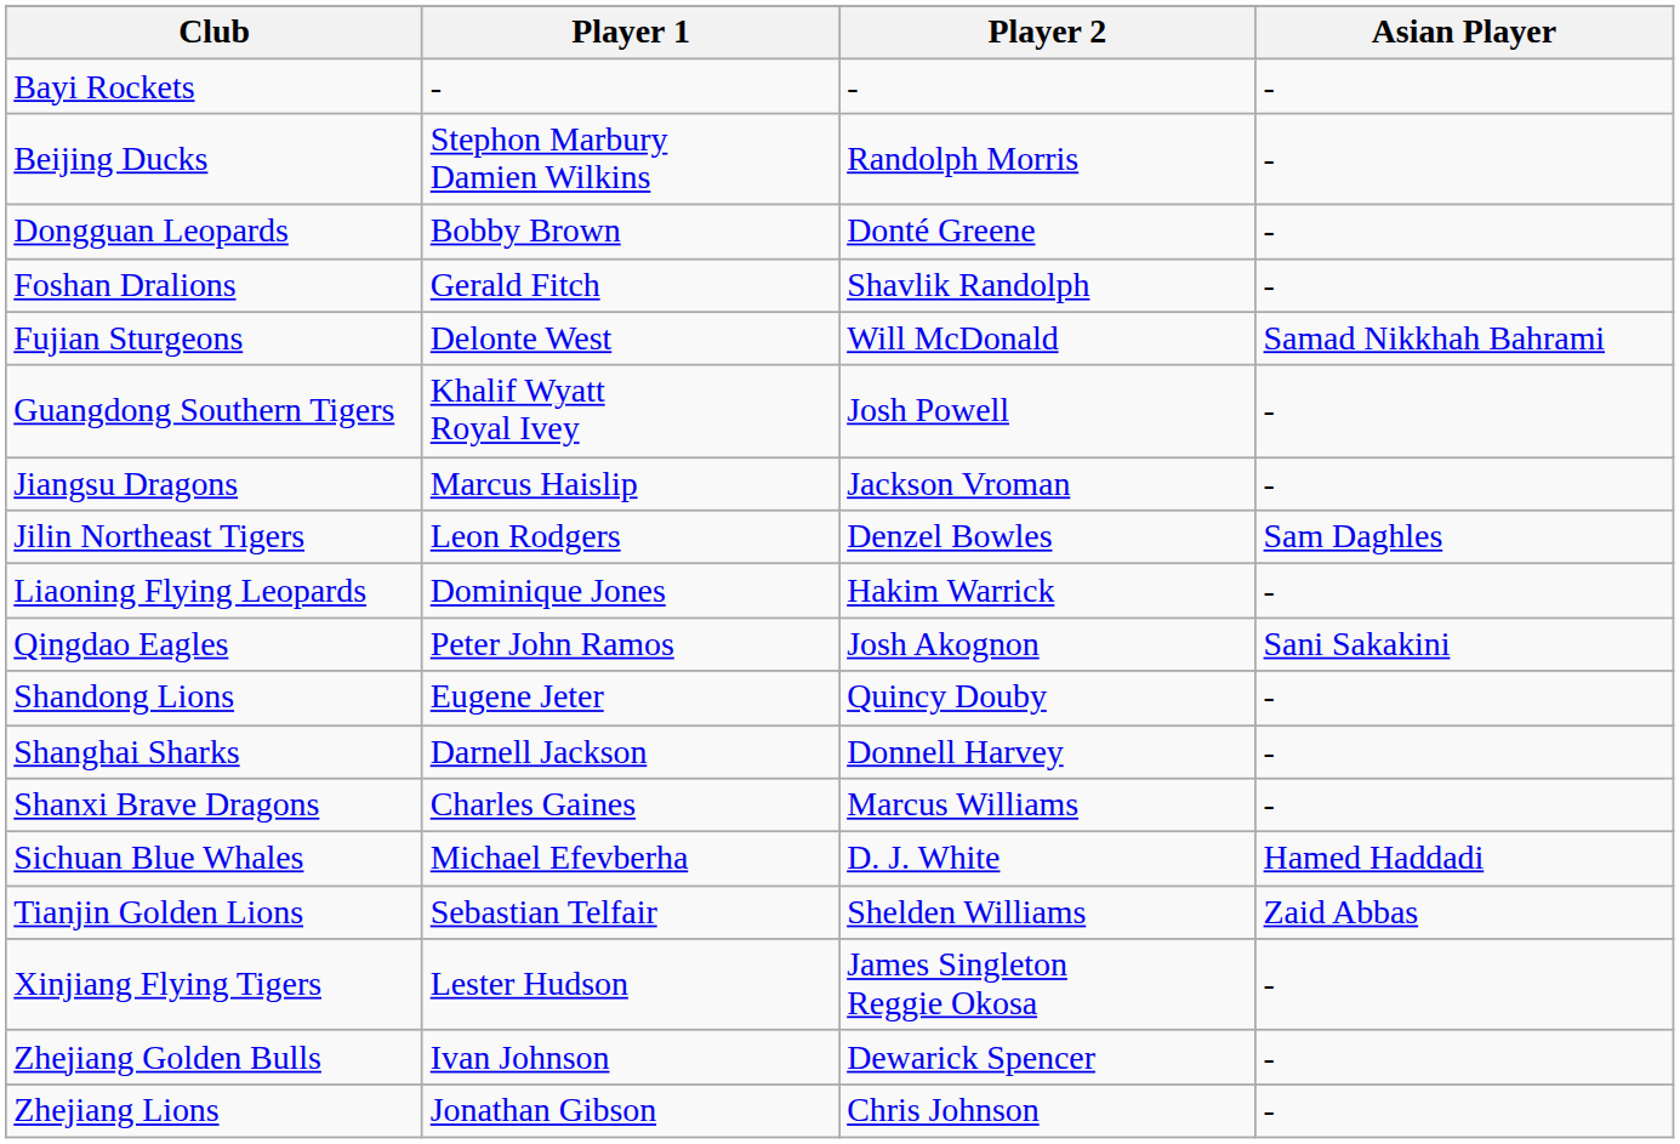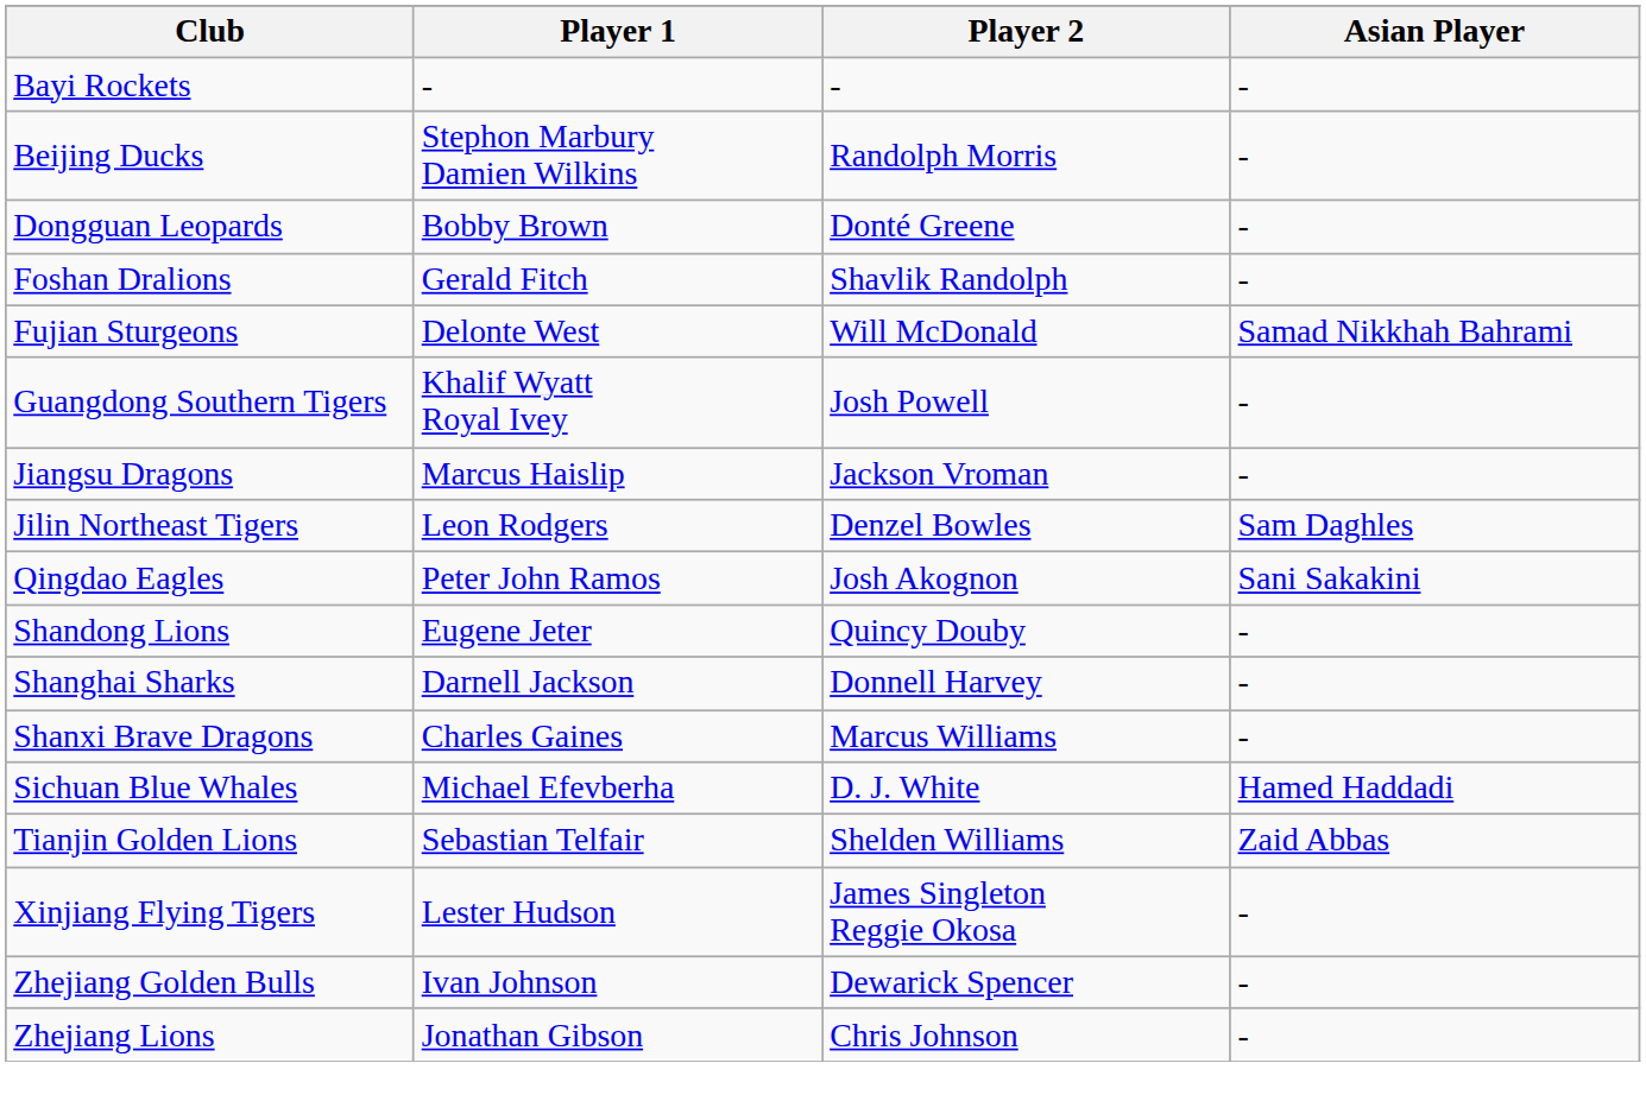- row: Liaoning Flying Leopards | Dominique Jones | Hakim Warrick | -
